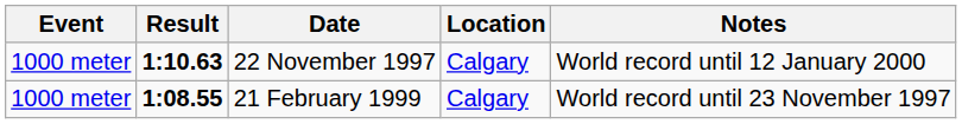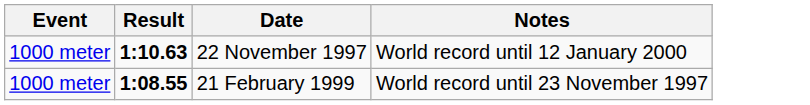- column: Location | Calgary | Calgary
